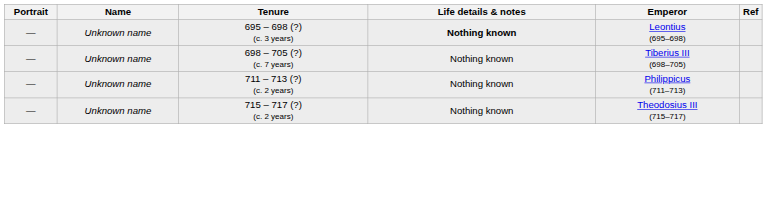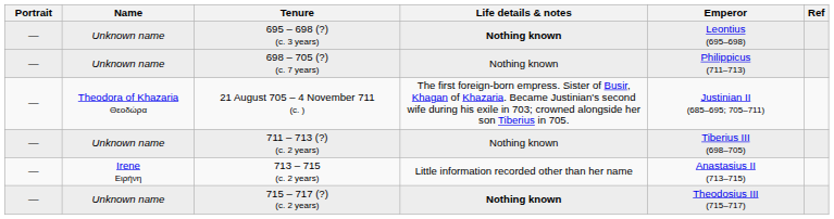698 – 705 (?) (c. 7 years) | Emperor: Tiberius III (698–705) -> Philippicus (711–713)
+ row: — | Theodora of Khazaria Θεοδώρα | 21 August 705 – 4 November 711 (c. ) | The first foreign-born empress. Sister of Busir, Khagan of Khazaria. Became Justinian's second wife during his exile in 703; crowned alongside her son Tiberius in 705. | Justinian II (685–695; 705–711)
711 – 713 (?) (c. 2 years) | Emperor: Philippicus (711–713) -> Tiberius III (698–705)
+ row: — | Irene Ειρήνη | 713 – 715 (c. 2 years) | Little information recorded other than her name | Anastasius II (713–715)
715 – 717 (?) (c. 2 years) | Life details & notes: normal -> bold
